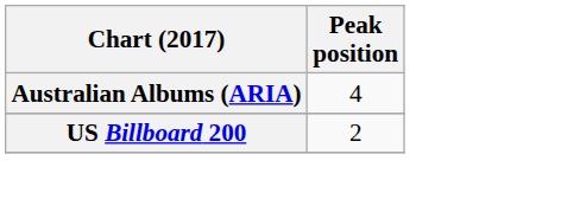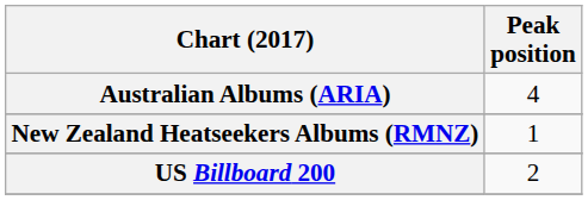+ row: New Zealand Heatseekers Albums (RMNZ) | 1
